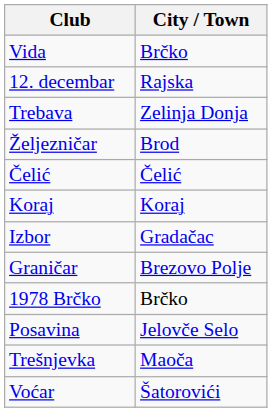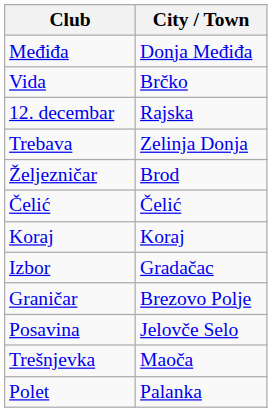+ row: Međiđa | Donja Međiđa
- row: 1978 Brčko | Brčko
- row: Voćar | Šatorovići
+ row: Polet | Palanka
